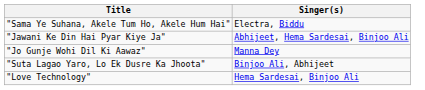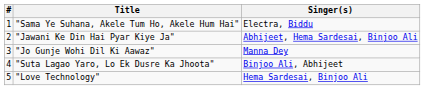+ column: # | 1 | 2 | 3 | 4 | 5
